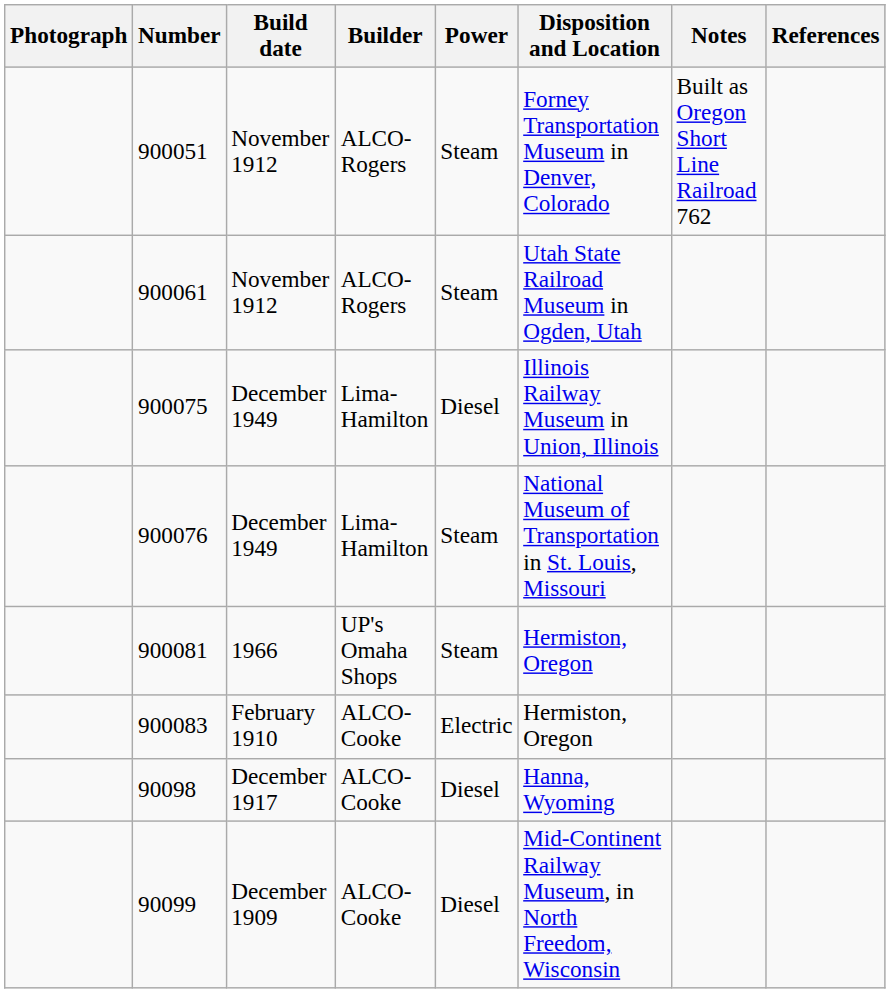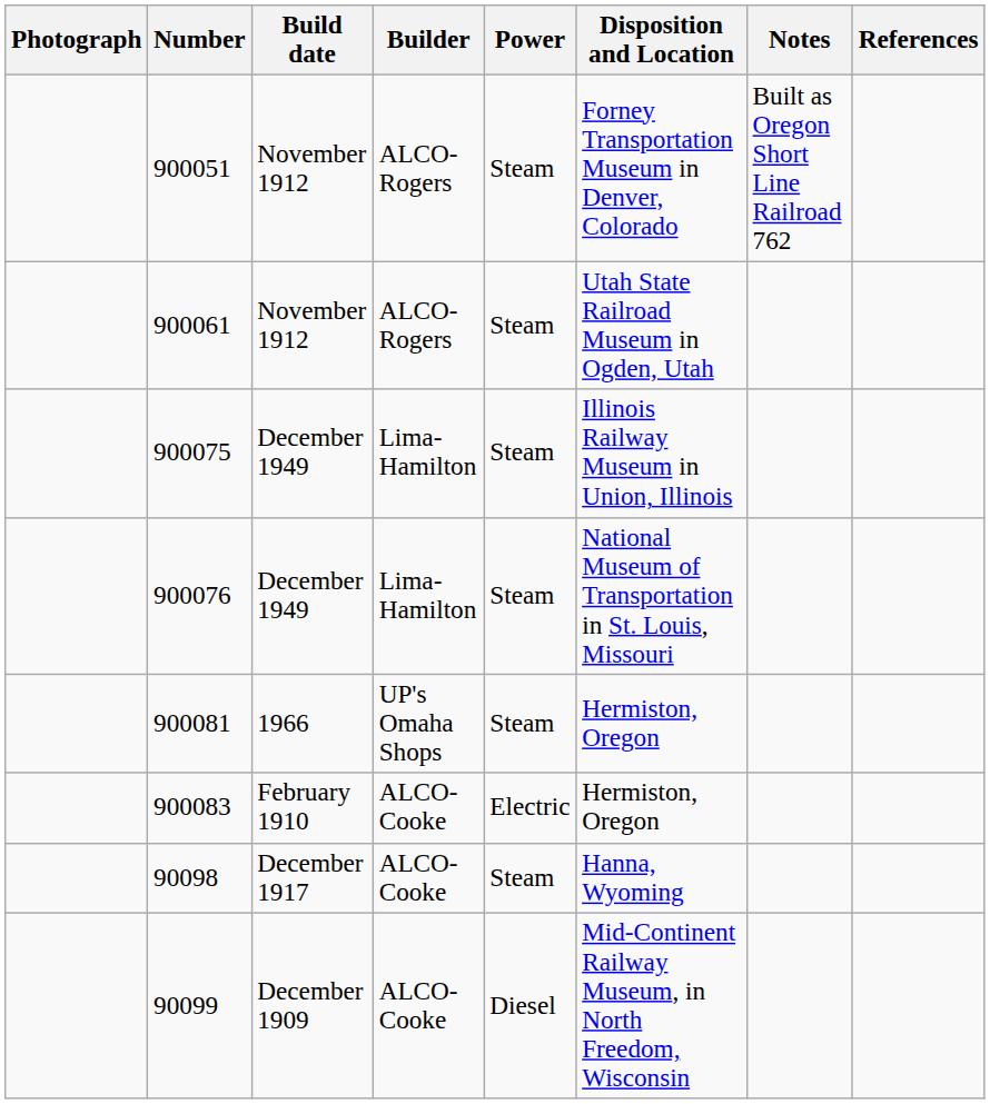900075 | Power: Diesel -> Steam
90098 | Power: Diesel -> Steam
